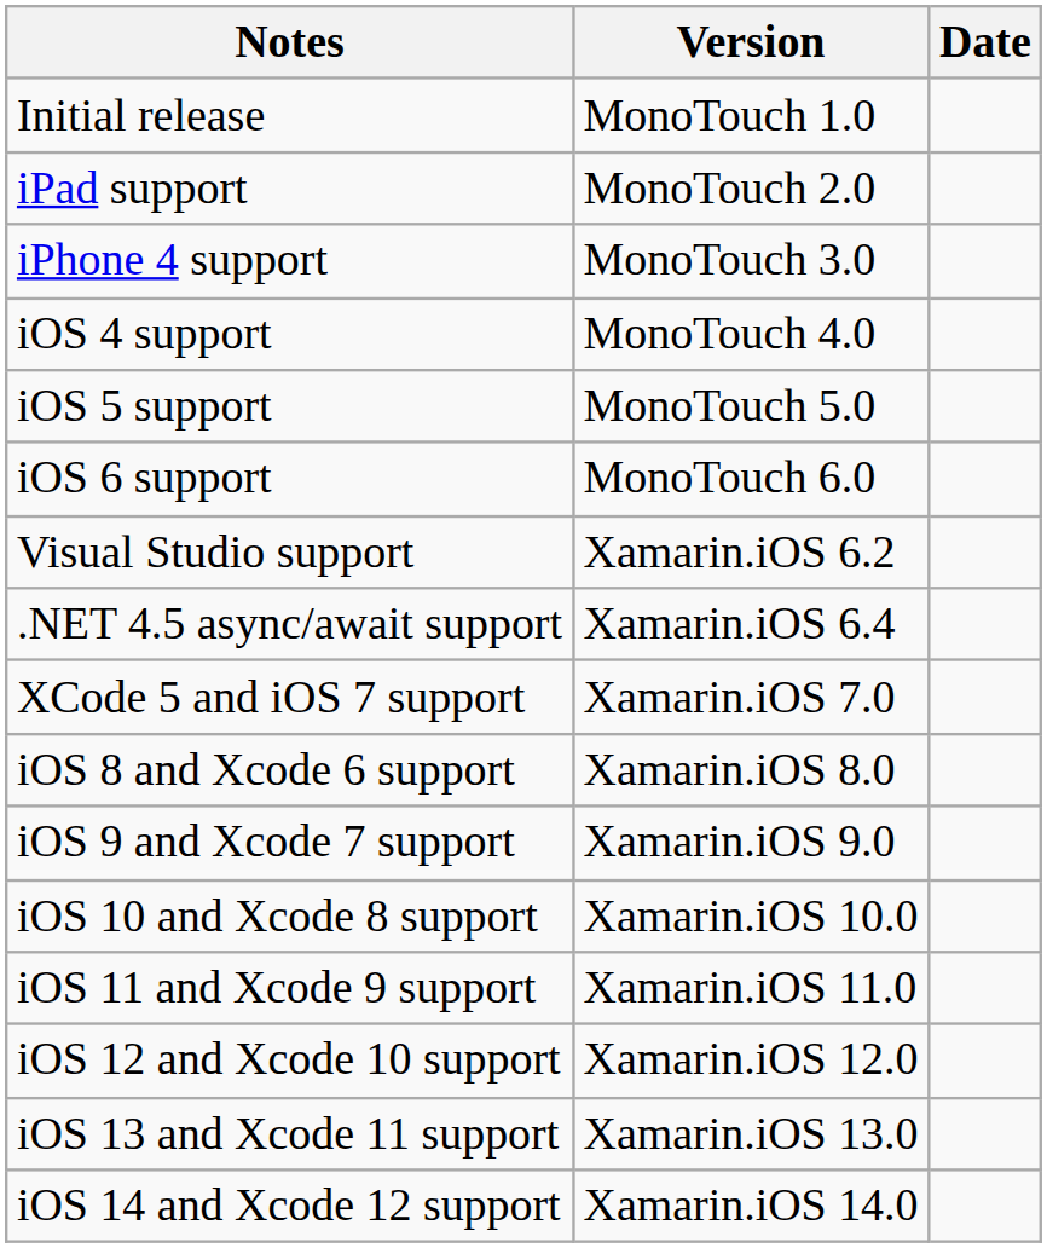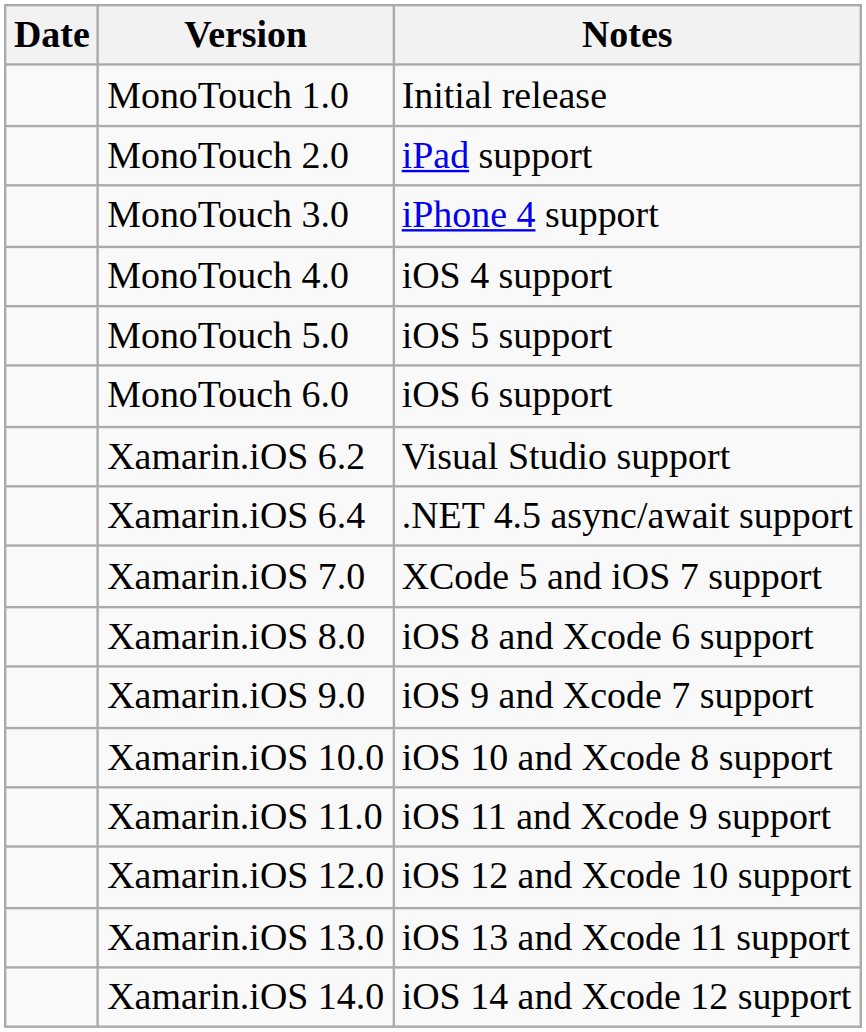columns swapped: Date <-> Notes
